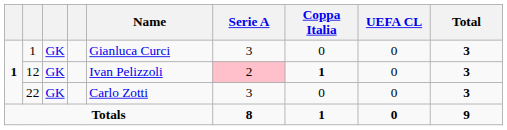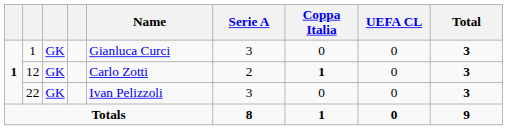12 | Name: Ivan Pelizzoli -> Carlo Zotti
12 | Serie A: pink background -> no background
22 | Name: Carlo Zotti -> Ivan Pelizzoli
